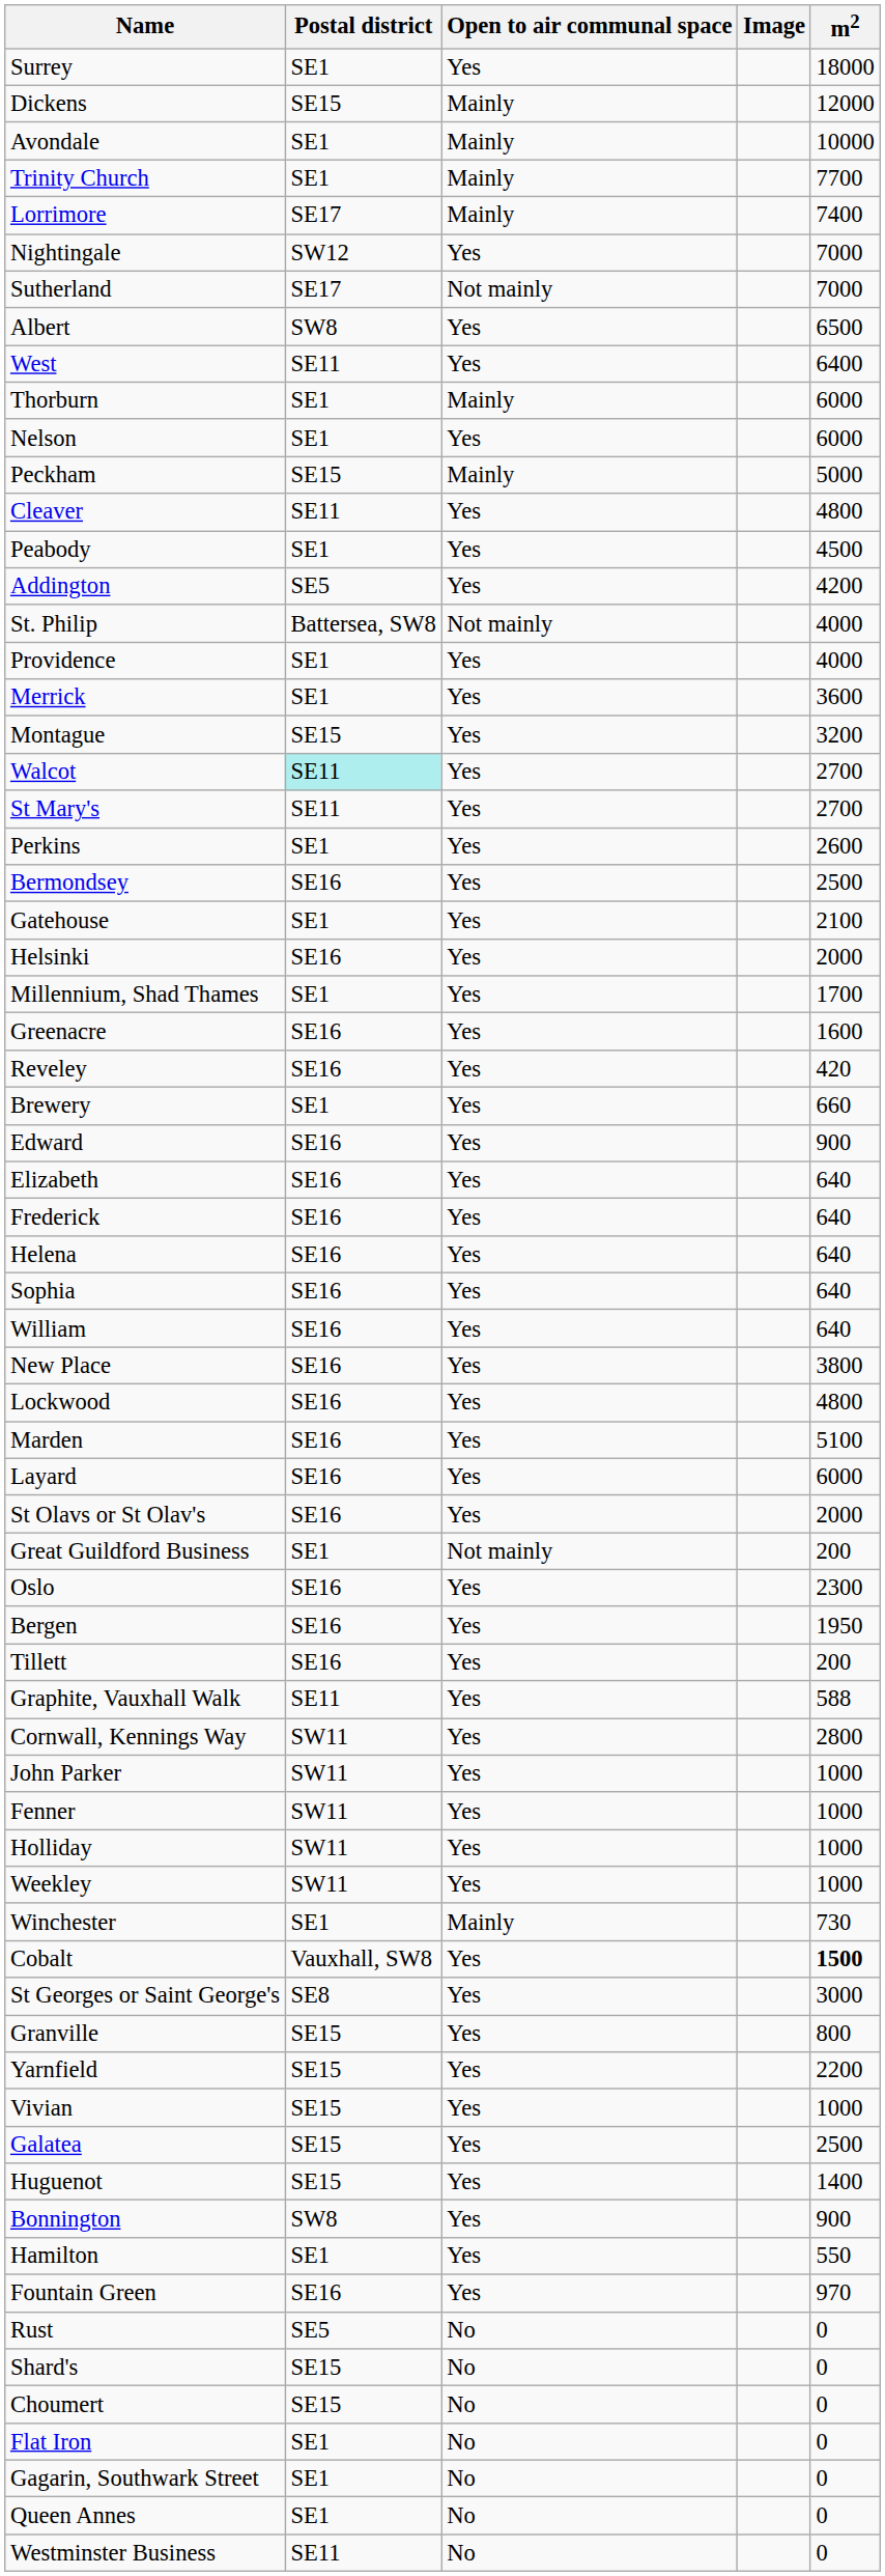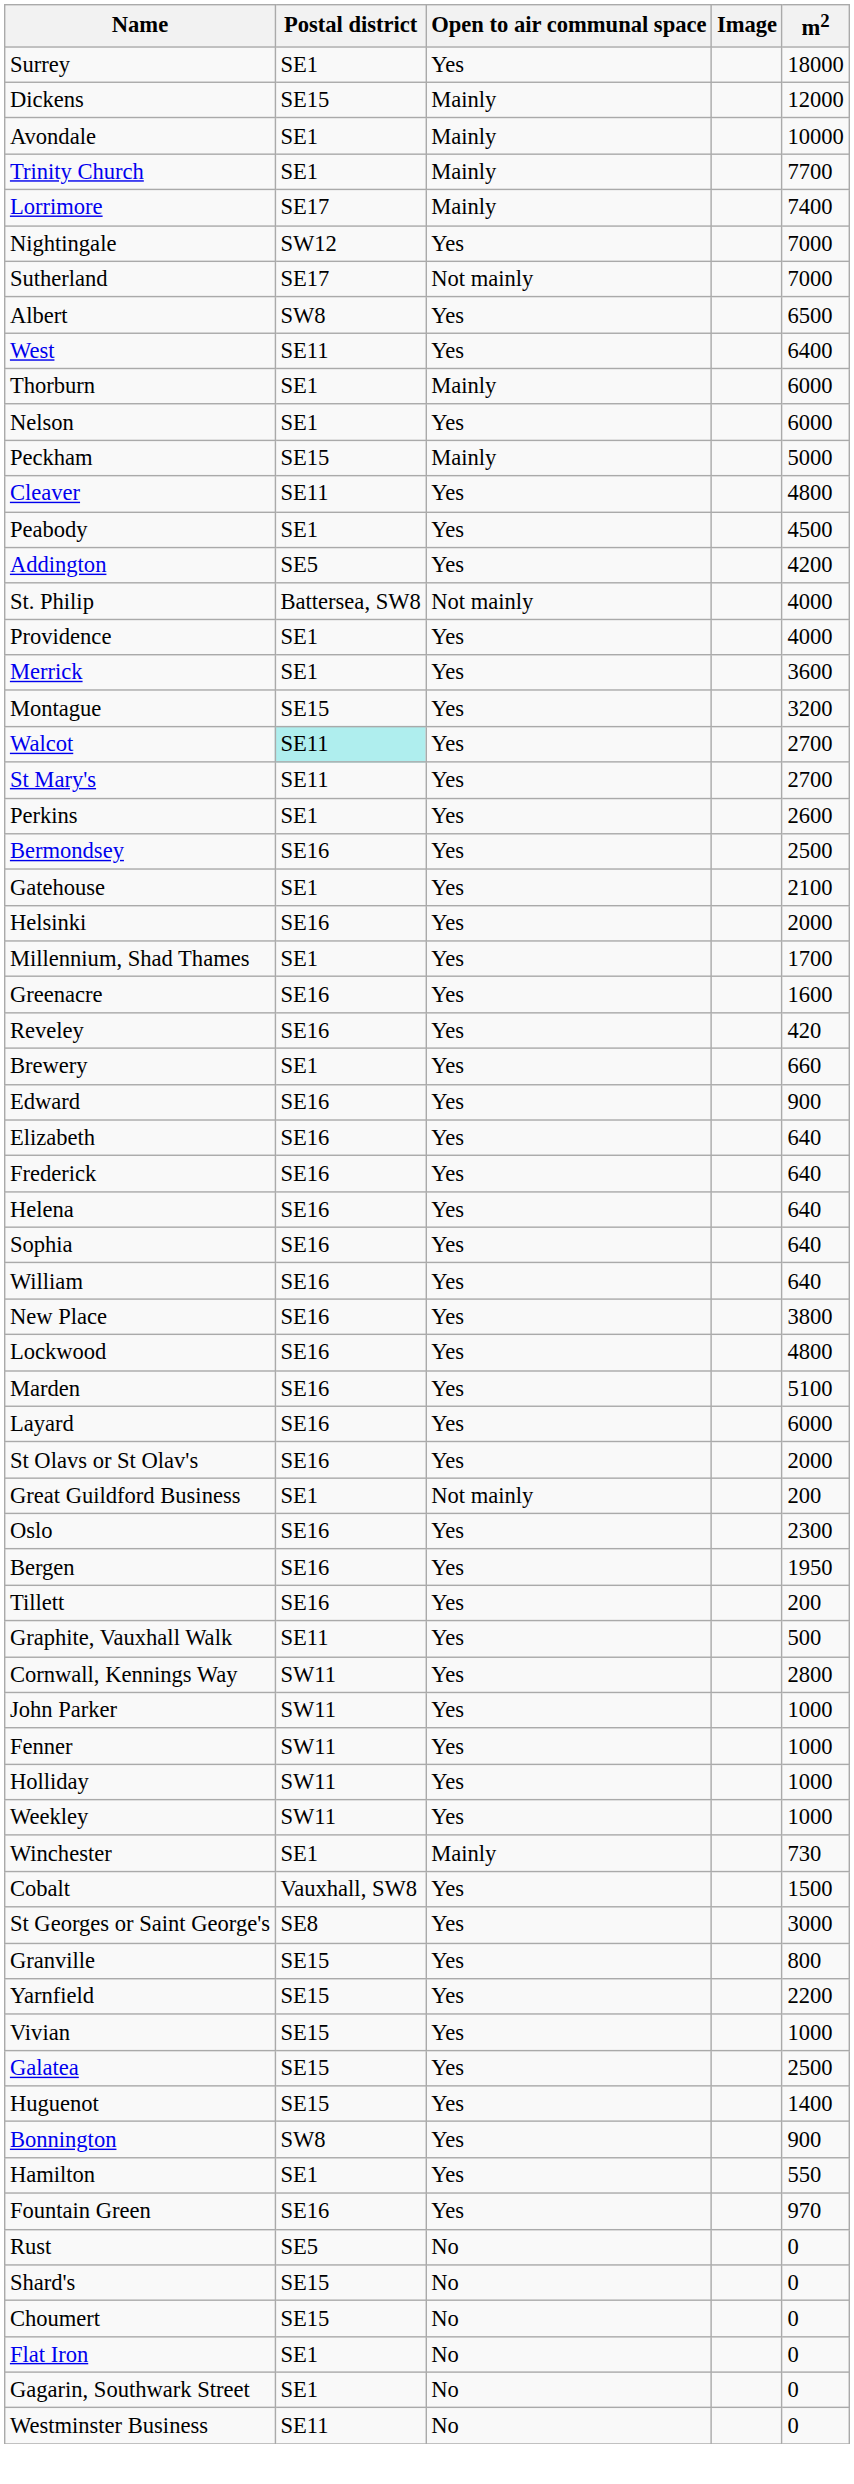Graphite, Vauxhall Walk | m2: 588 -> 500
Cobalt | m2: bold -> normal
- row: Queen Annes | SE1 | No | 0
